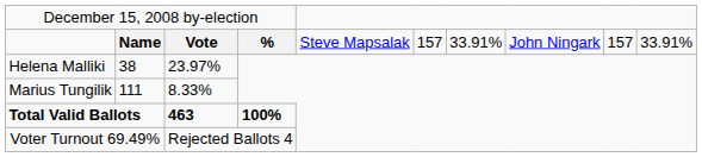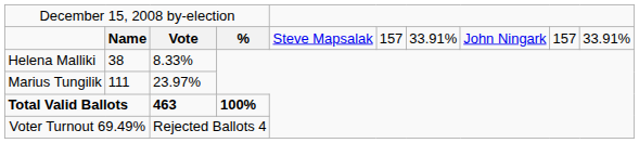Helena Malliki | column 3: 23.97% -> 8.33%
Marius Tungilik | column 3: 8.33% -> 23.97%
